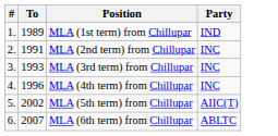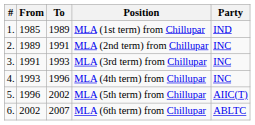+ column: From | 1985 | 1989 | 1991 | 1993 | 1996 | 2002
